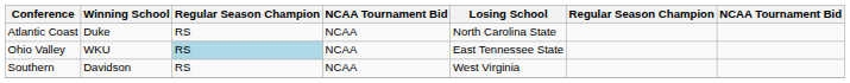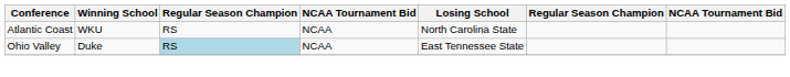Atlantic Coast | Winning School: Duke -> WKU
Ohio Valley | Winning School: WKU -> Duke
- row: Southern | Davidson | RS | NCAA | West Virginia
